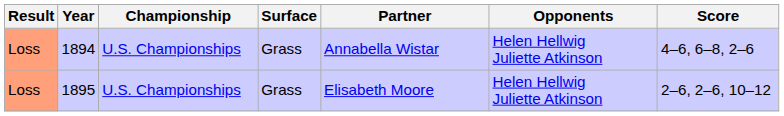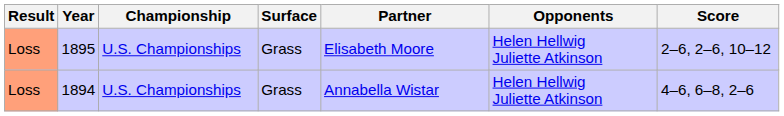rows swapped: 1894 <-> 1895
